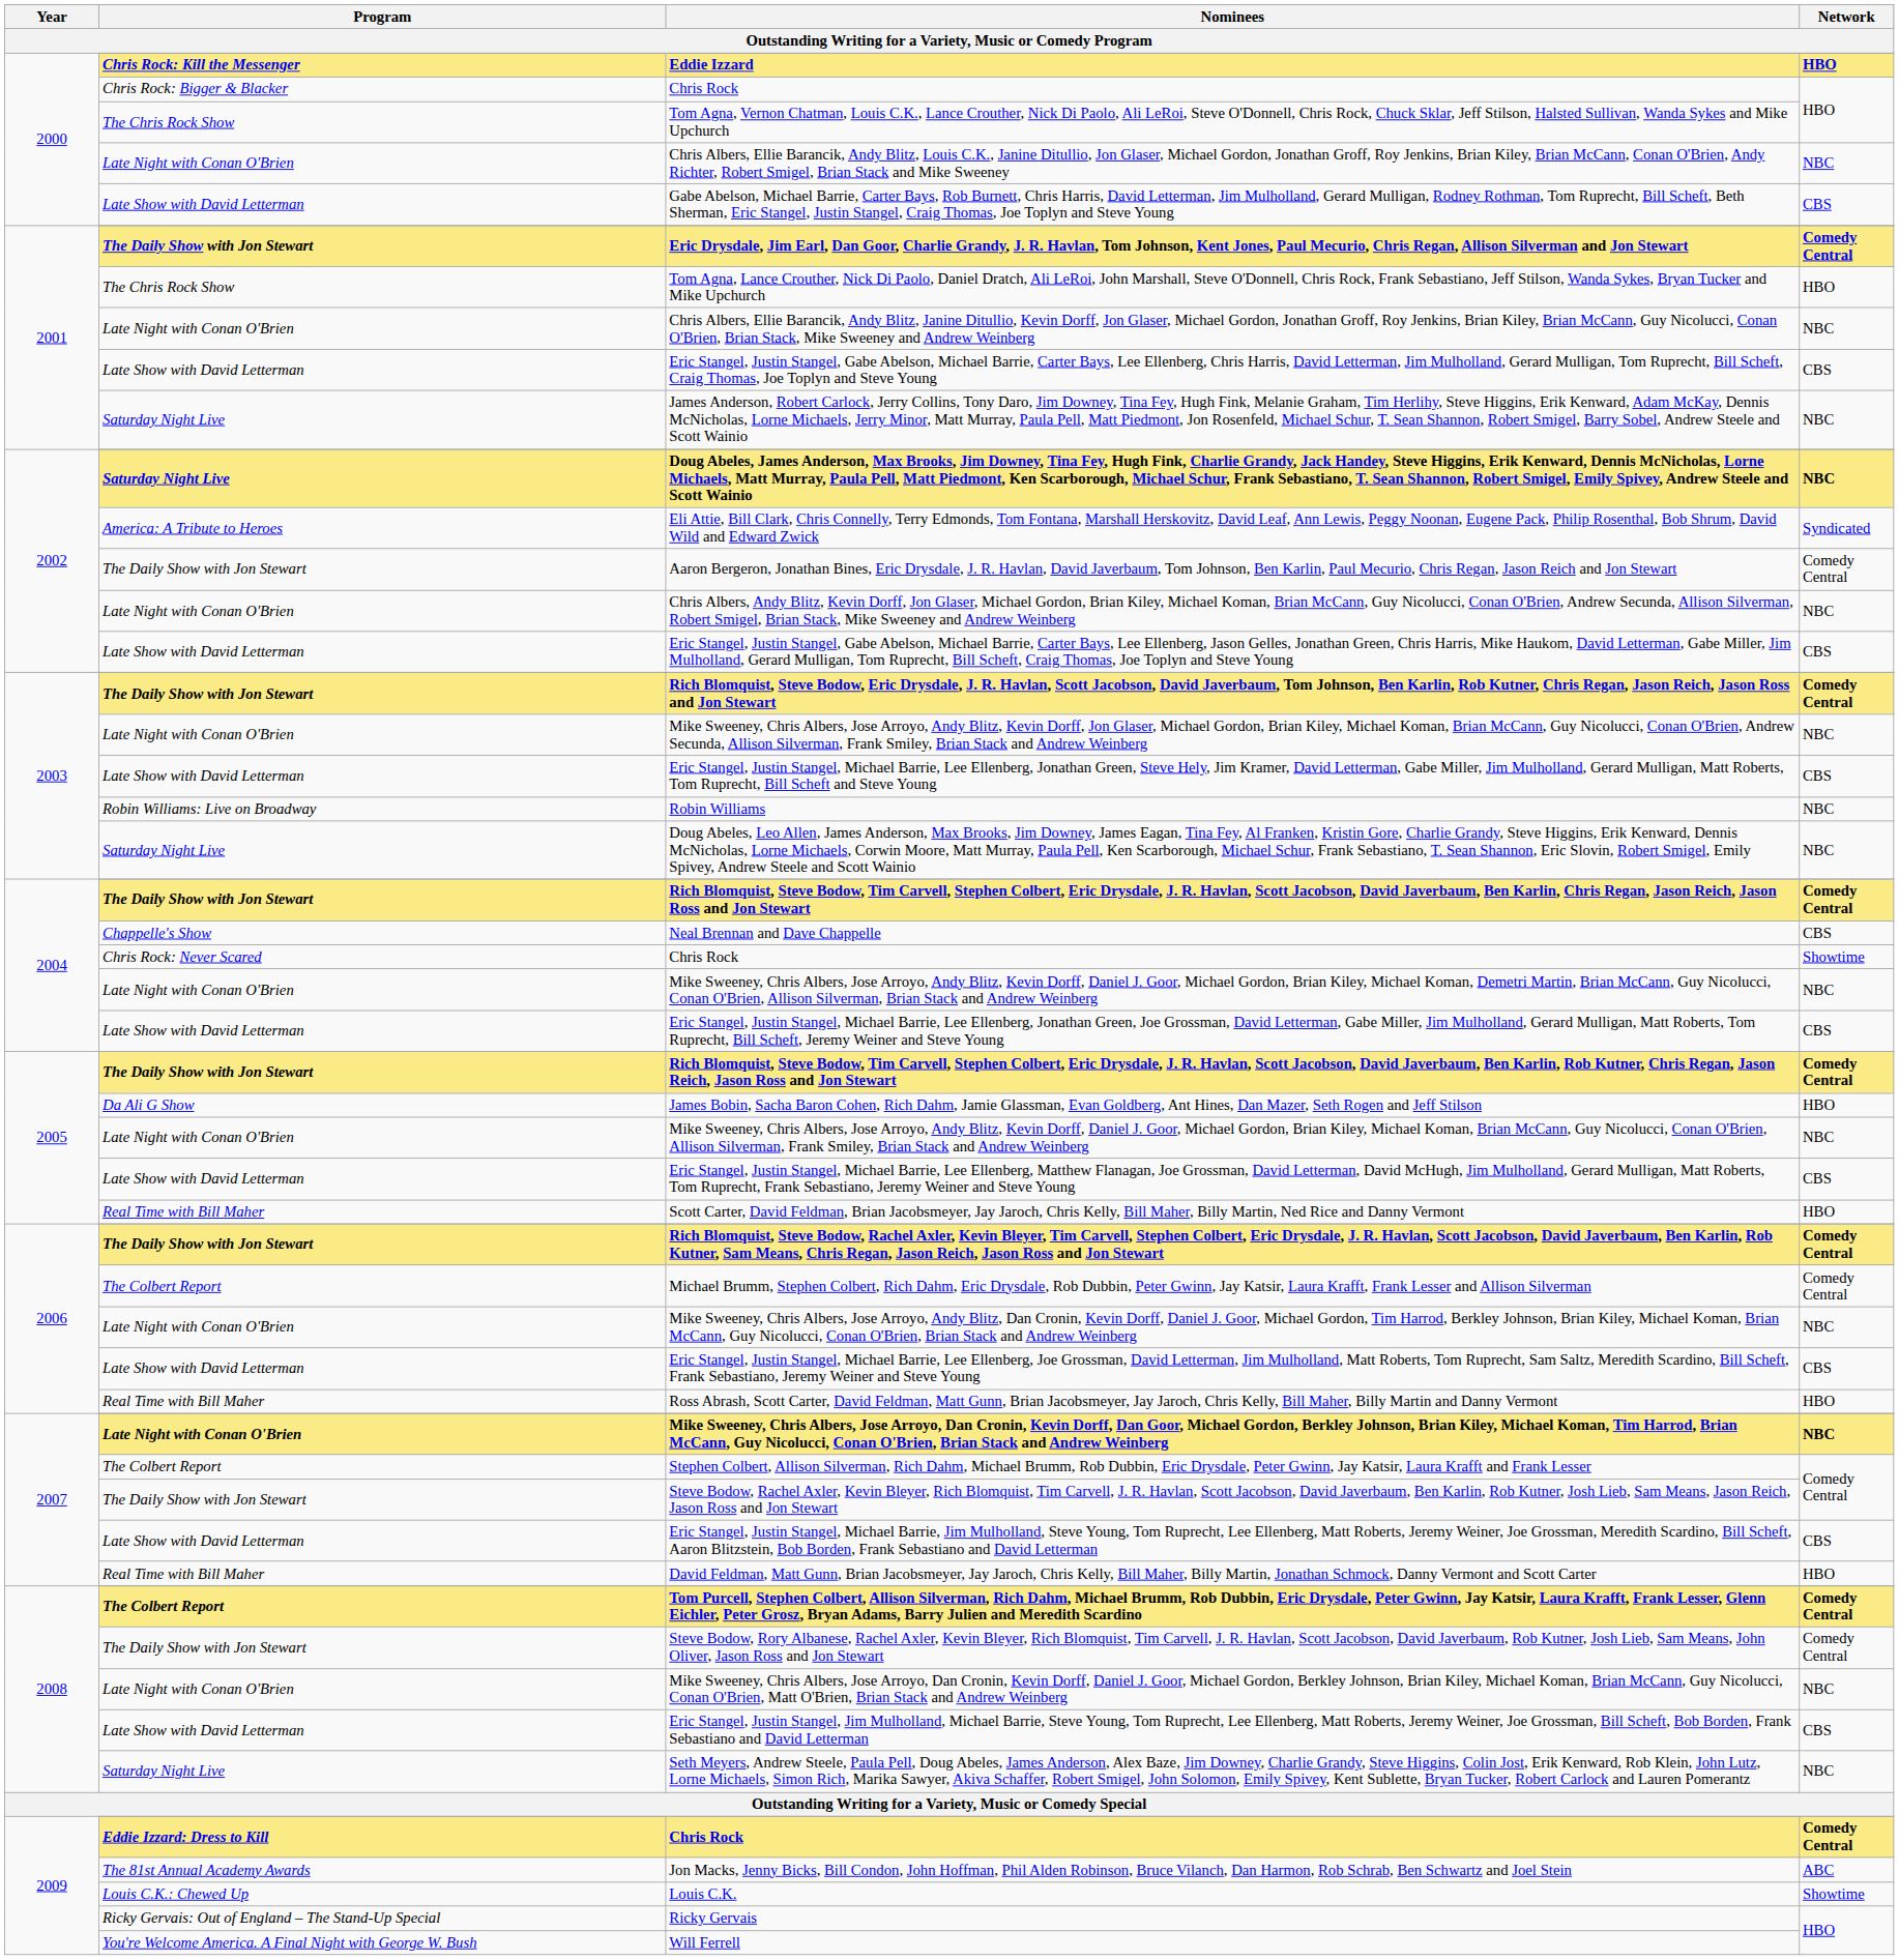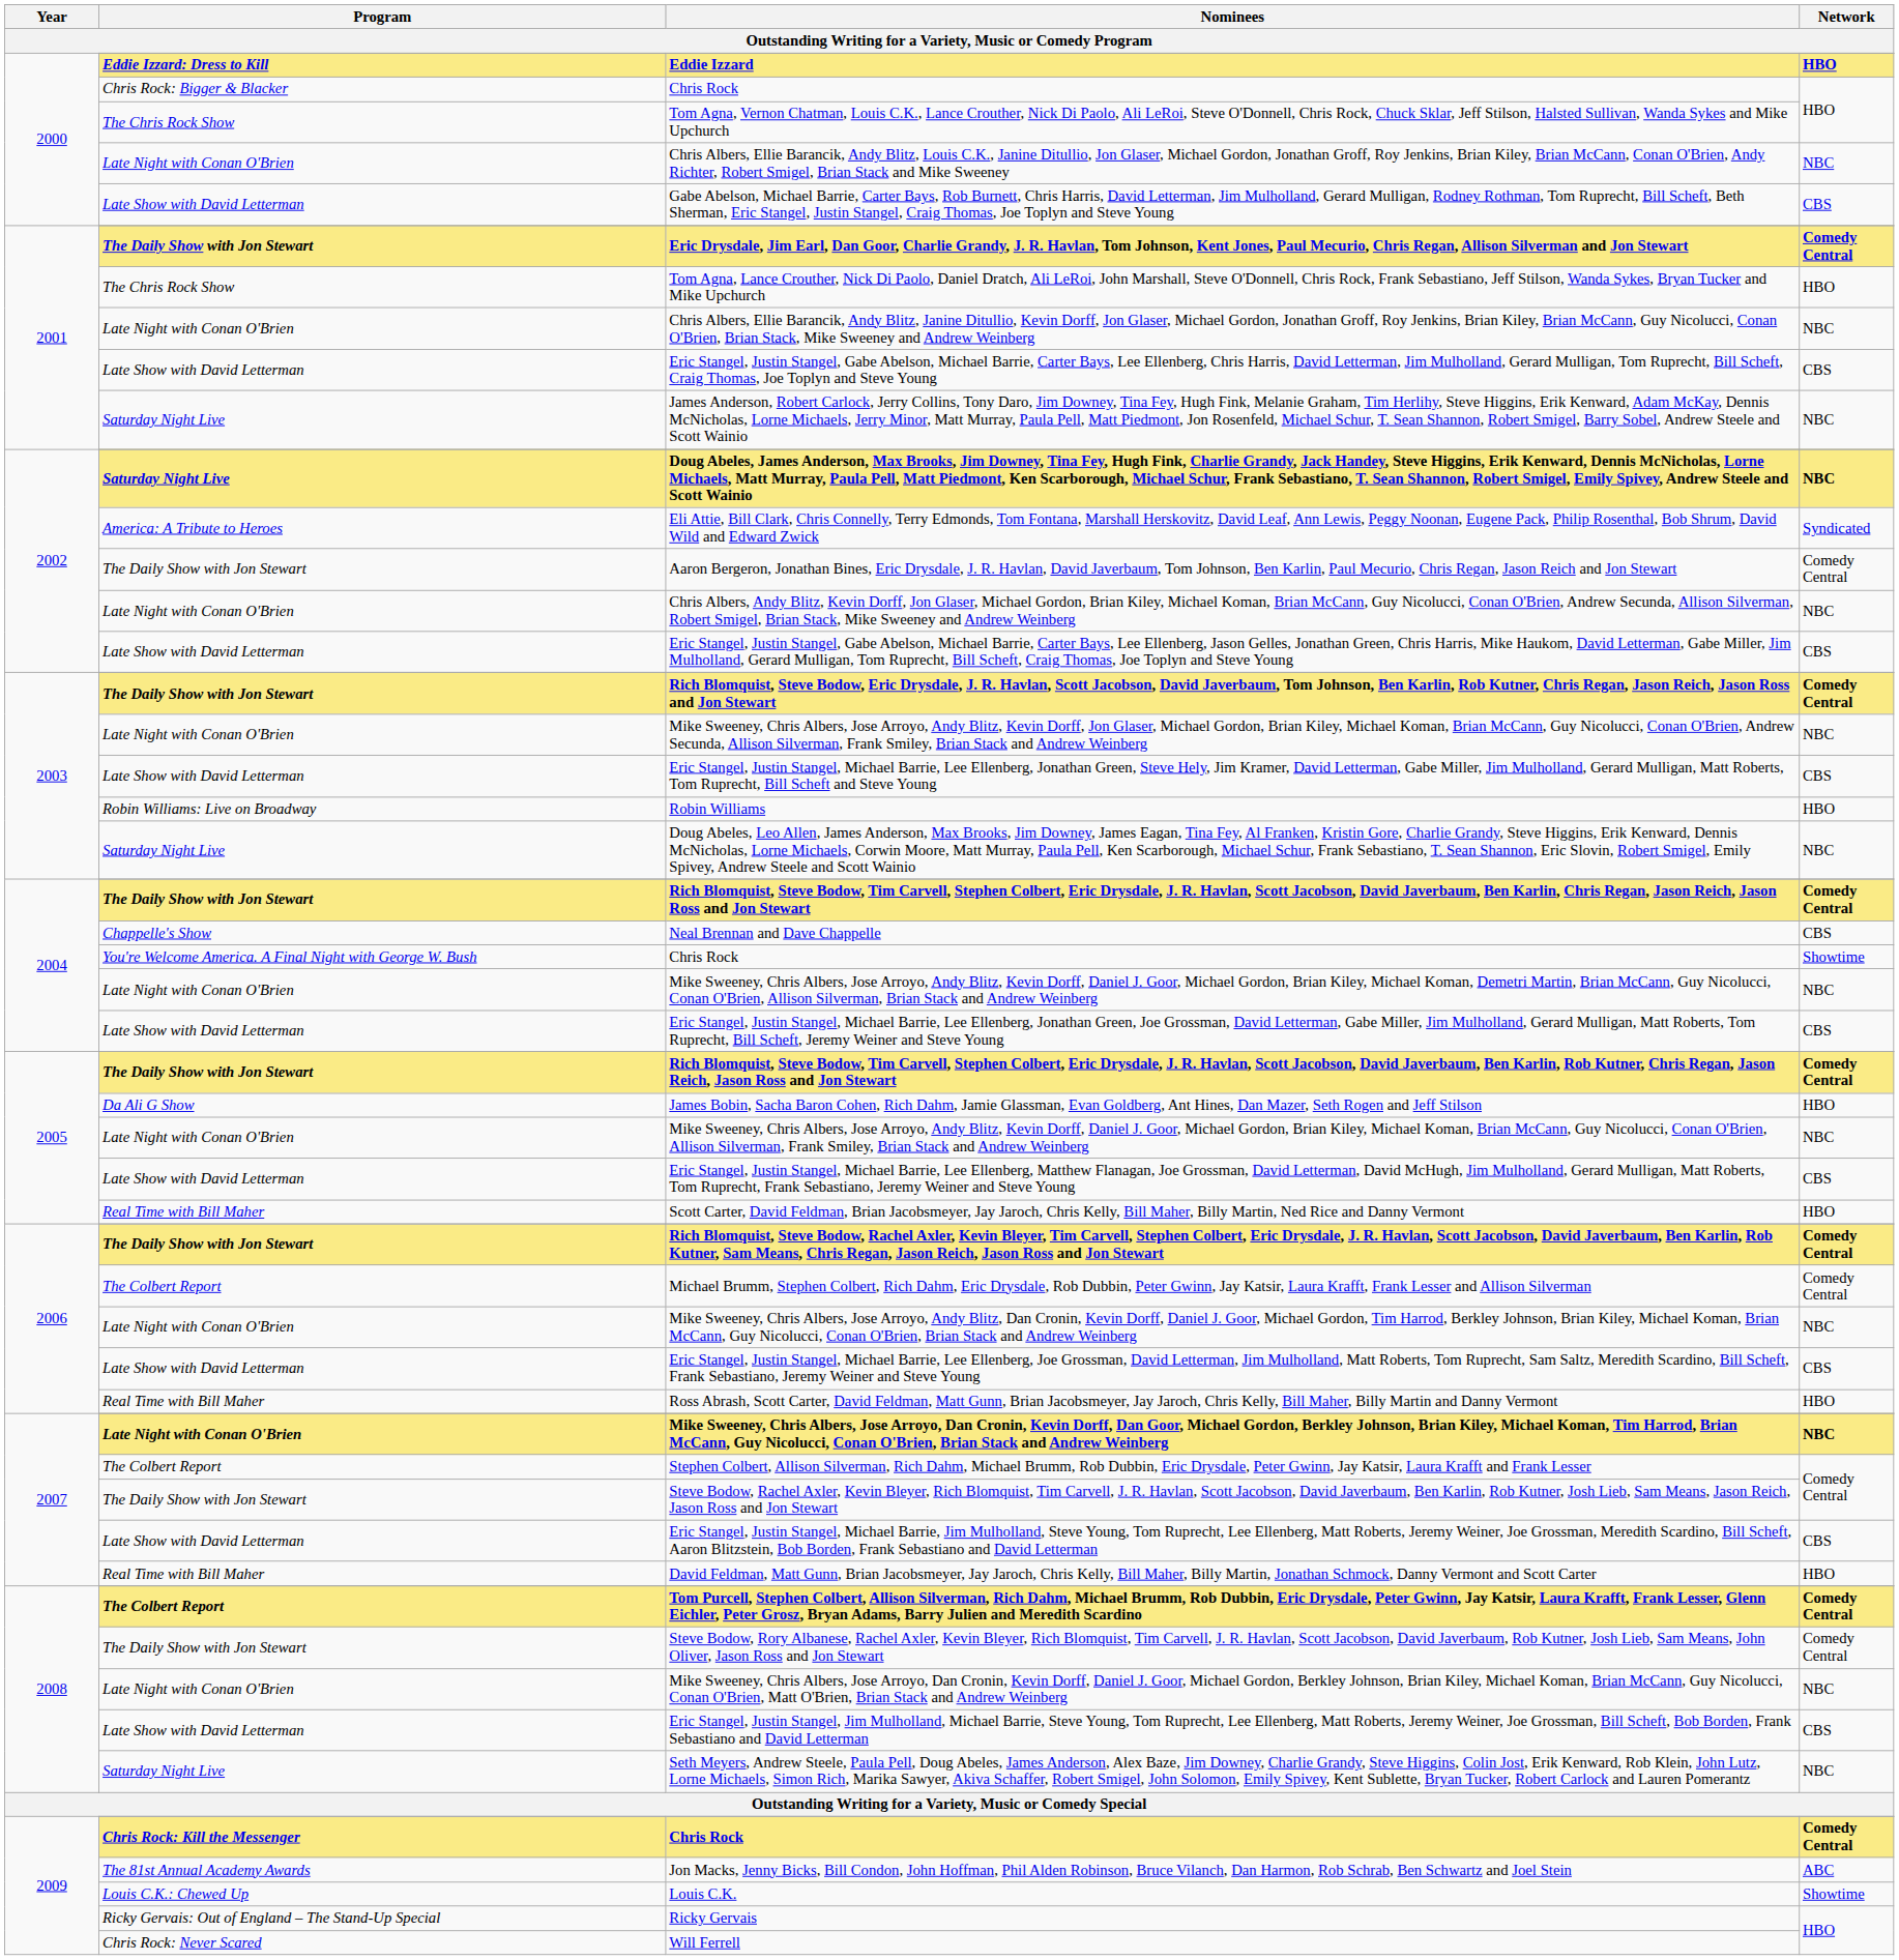Eddie Izzard | Program: Chris Rock: Kill the Messenger -> Eddie Izzard: Dress to Kill
Robin Williams | Network: NBC -> HBO
2004 / Chris Rock | Program: Chris Rock: Never Scared -> You're Welcome America. A Final Night with George W. Bush
2009 / Chris Rock | Program: Eddie Izzard: Dress to Kill -> Chris Rock: Kill the Messenger
Will Ferrell | Program: You're Welcome America. A Final Night with George W. Bush -> Chris Rock: Never Scared
